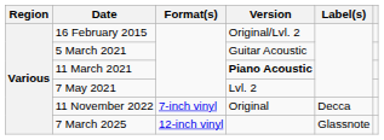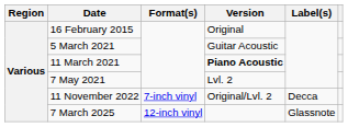16 February 2015 | Version: Original/Lvl. 2 -> Original
11 November 2022 | Version: Original -> Original/Lvl. 2
